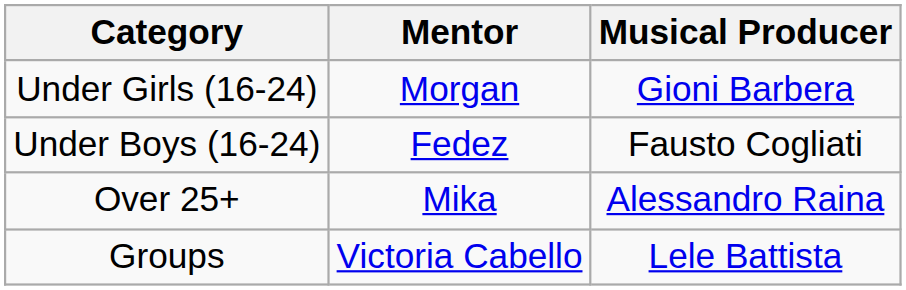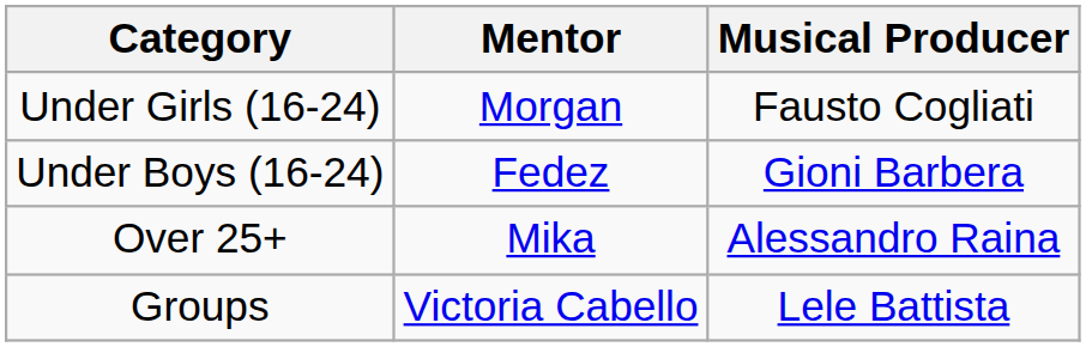Under Girls (16-24) | Musical Producer: Gioni Barbera -> Fausto Cogliati
Under Boys (16-24) | Musical Producer: Fausto Cogliati -> Gioni Barbera
